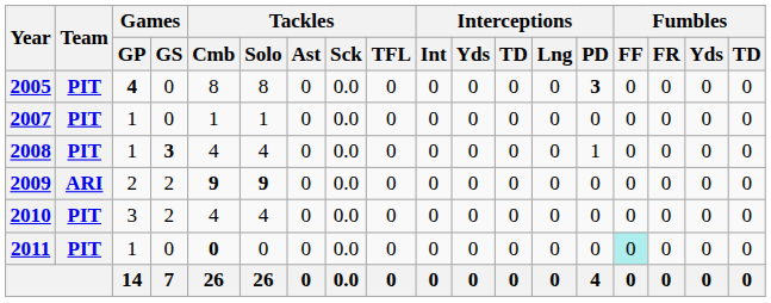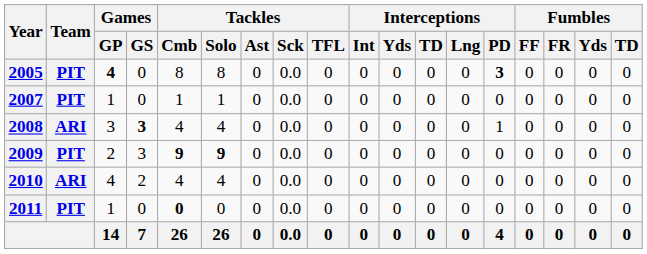2008 | Team: PIT -> ARI
2008 | Games / GP: 1 -> 3
2009 | Team: ARI -> PIT
2009 | Games / GS: 2 -> 3
2010 | Team: PIT -> ARI
2010 | Games / GP: 3 -> 4
2011 | Fumbles / FF: paleturquoise background -> no background
